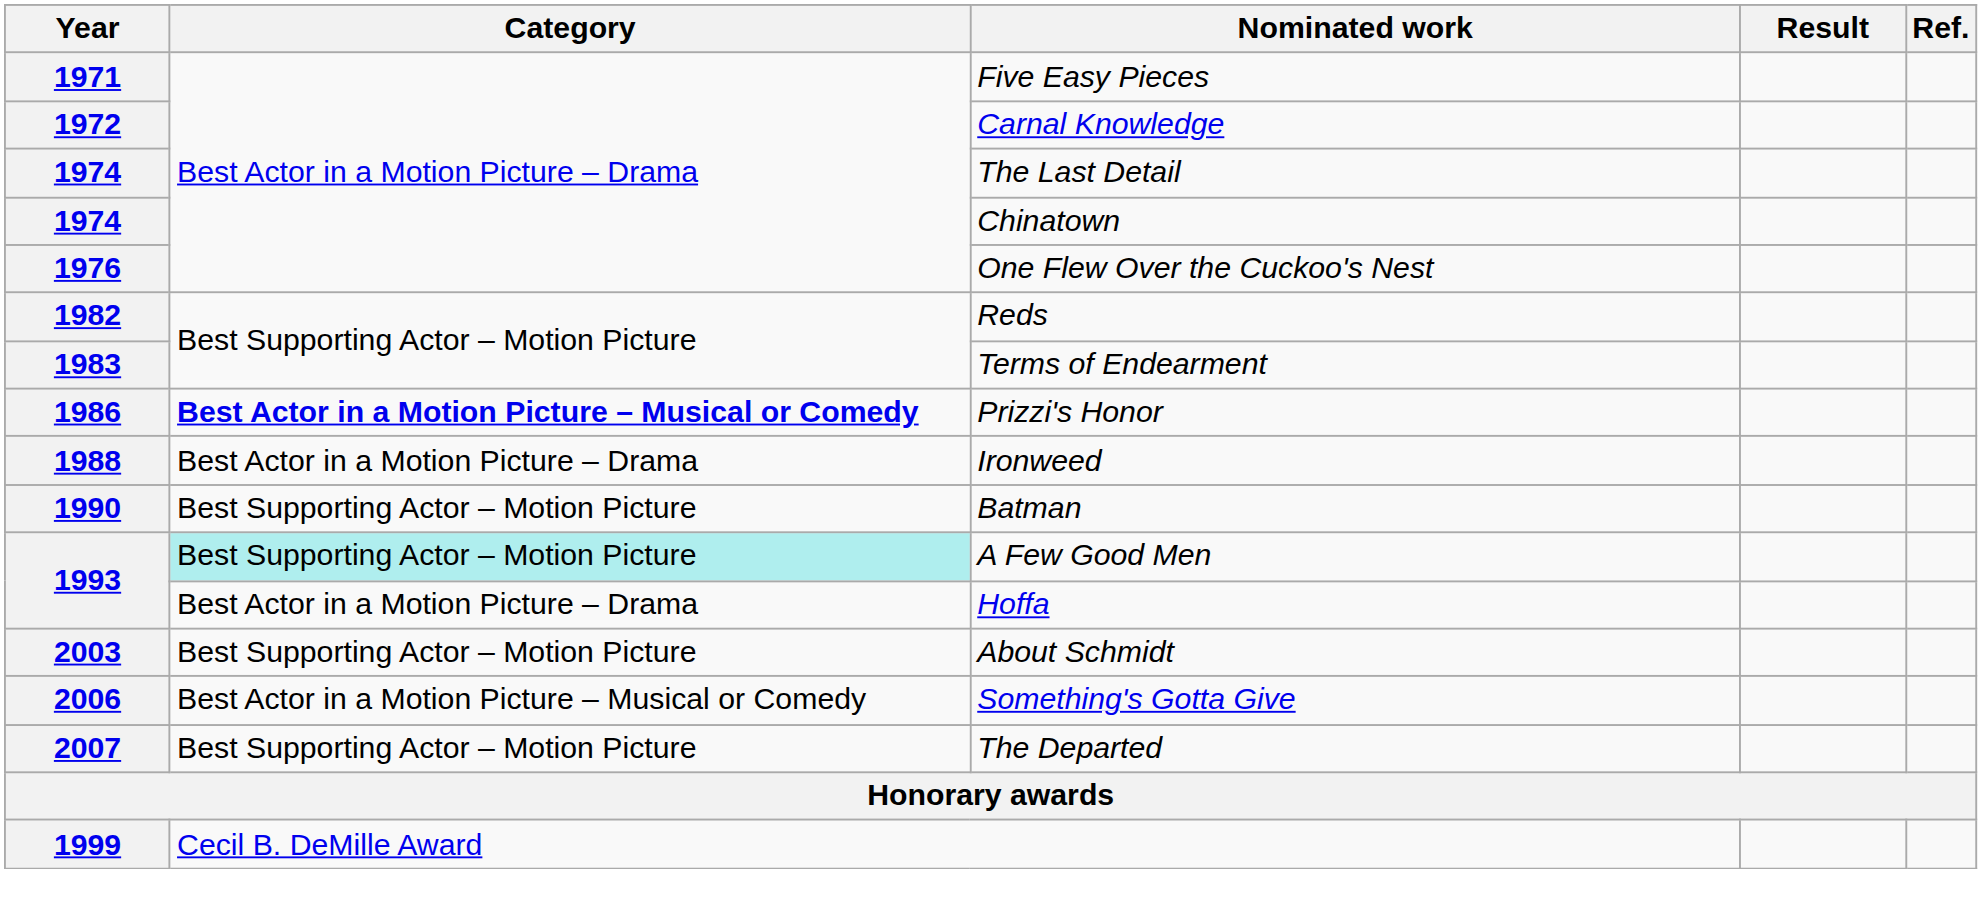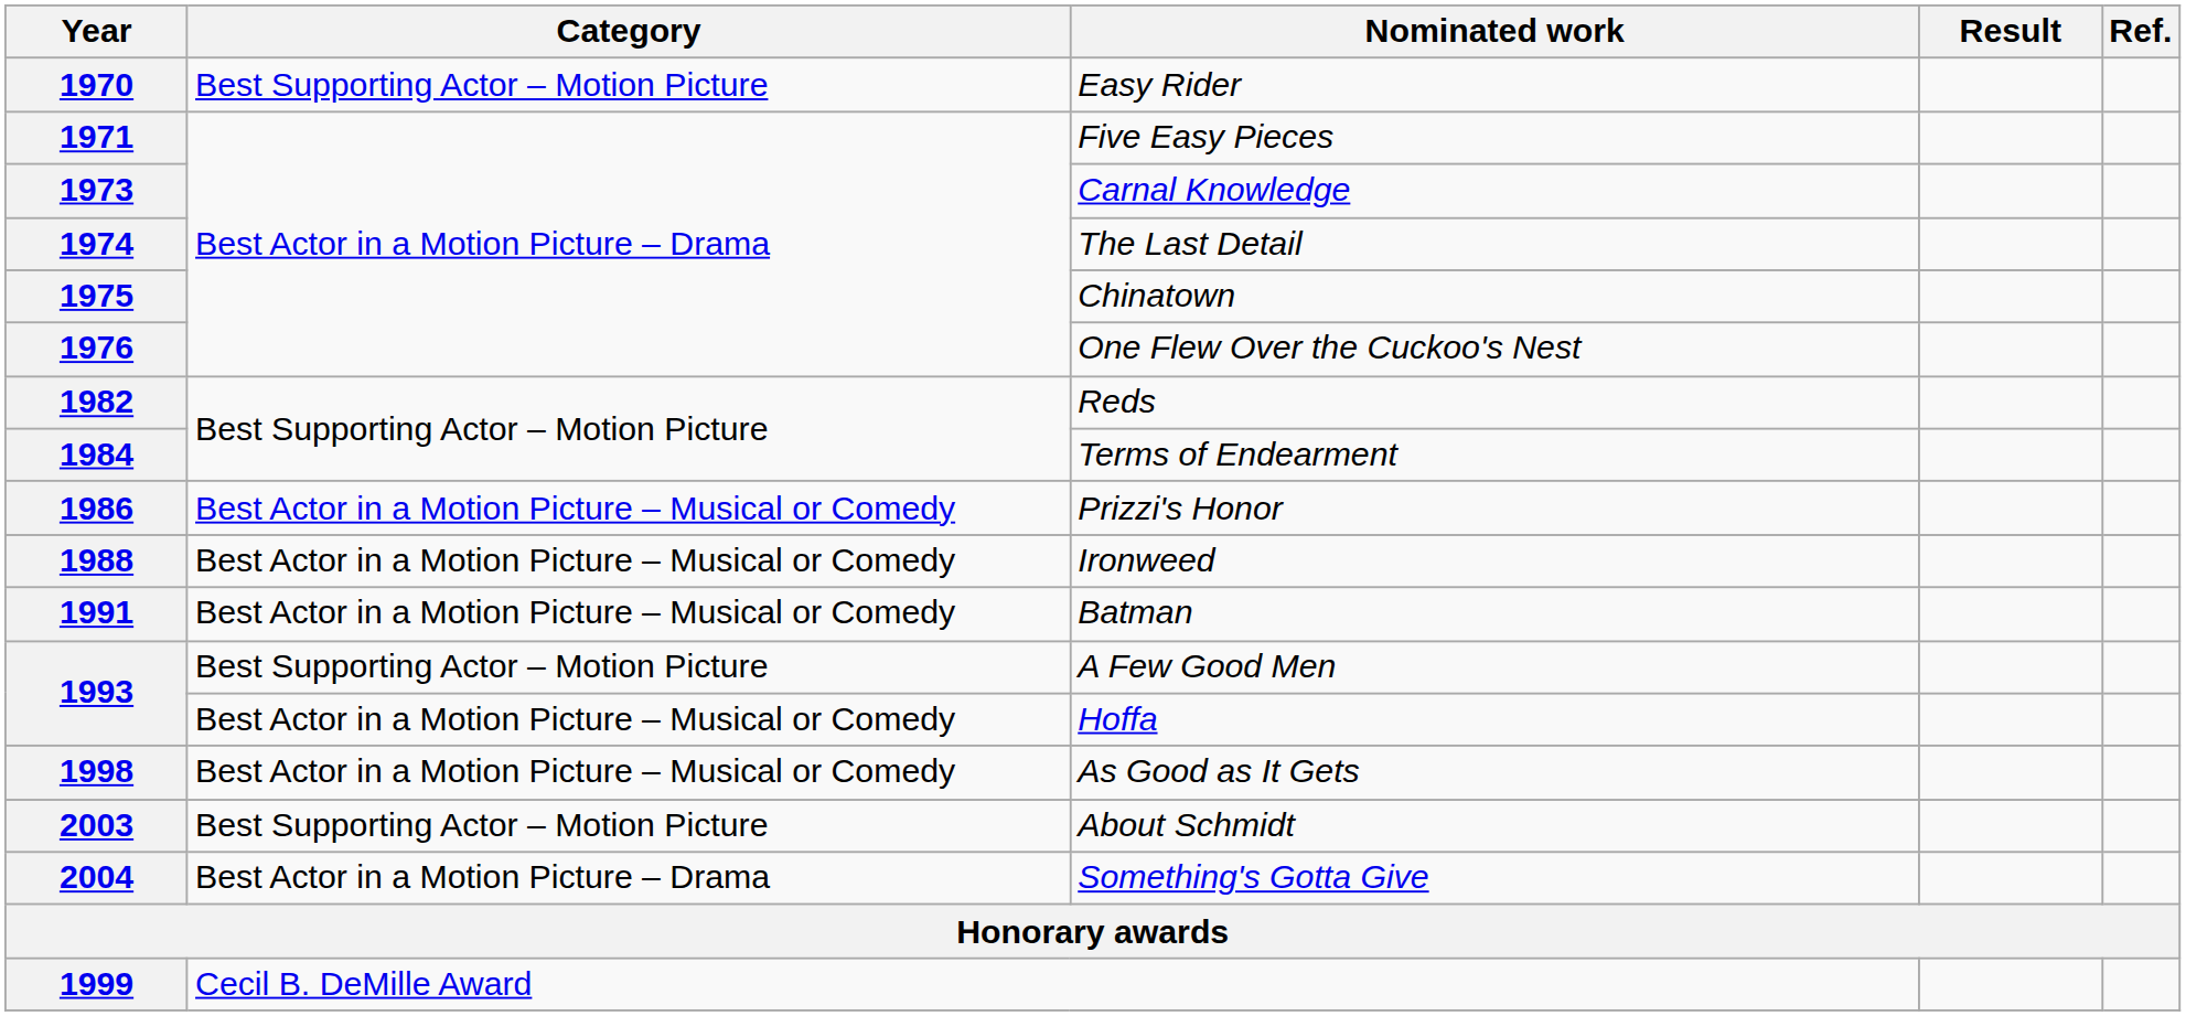+ row: 1970 | Best Supporting Actor – Motion Picture | Easy Rider
Carnal Knowledge | Year: 1972 -> 1973
Chinatown | Year: 1974 -> 1975
Terms of Endearment | Year: 1983 -> 1984
Prizzi's Honor | Category: bold -> normal
Ironweed | Category: Best Actor in a Motion Picture – Drama -> Best Actor in a Motion Picture – Musical or Comedy
Batman | Year: 1990 -> 1991
Batman | Category: Best Supporting Actor – Motion Picture -> Best Actor in a Motion Picture – Musical or Comedy
A Few Good Men | Category: paleturquoise background -> no background
Hoffa | Category: Best Actor in a Motion Picture – Drama -> Best Actor in a Motion Picture – Musical or Comedy
+ row: 1998 | Best Actor in a Motion Picture – Musical or Comedy | As Good as It Gets
Something's Gotta Give | Year: 2006 -> 2004
Something's Gotta Give | Category: Best Actor in a Motion Picture – Musical or Comedy -> Best Actor in a Motion Picture – Drama
- row: 2007 | Best Supporting Actor – Motion Picture | The Departed
